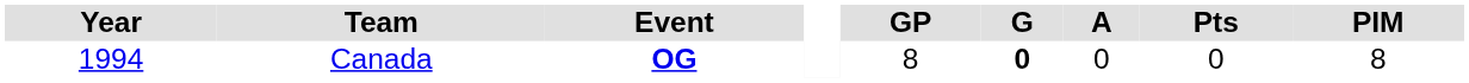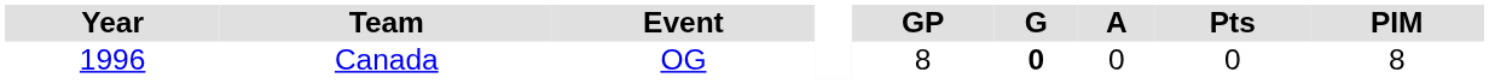Canada | Year: 1994 -> 1996
Canada | Event: bold -> normal
